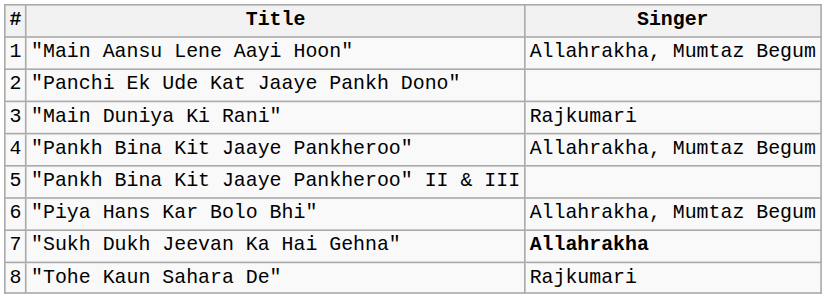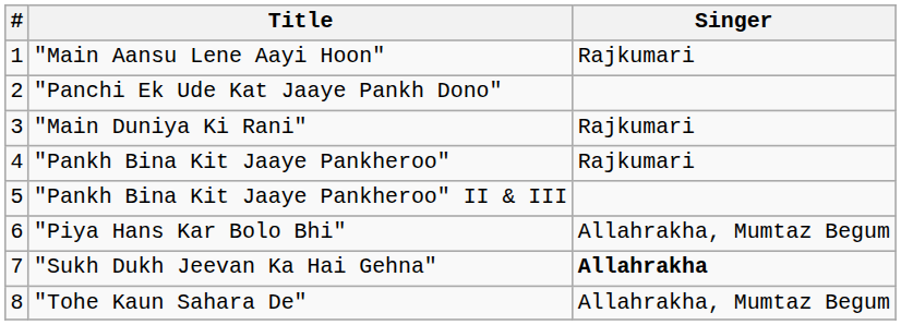"Main Aansu Lene Aayi Hoon" | Singer: Allahrakha, Mumtaz Begum -> Rajkumari
"Pankh Bina Kit Jaaye Pankheroo" | Singer: Allahrakha, Mumtaz Begum -> Rajkumari
"Tohe Kaun Sahara De" | Singer: Rajkumari -> Allahrakha, Mumtaz Begum
